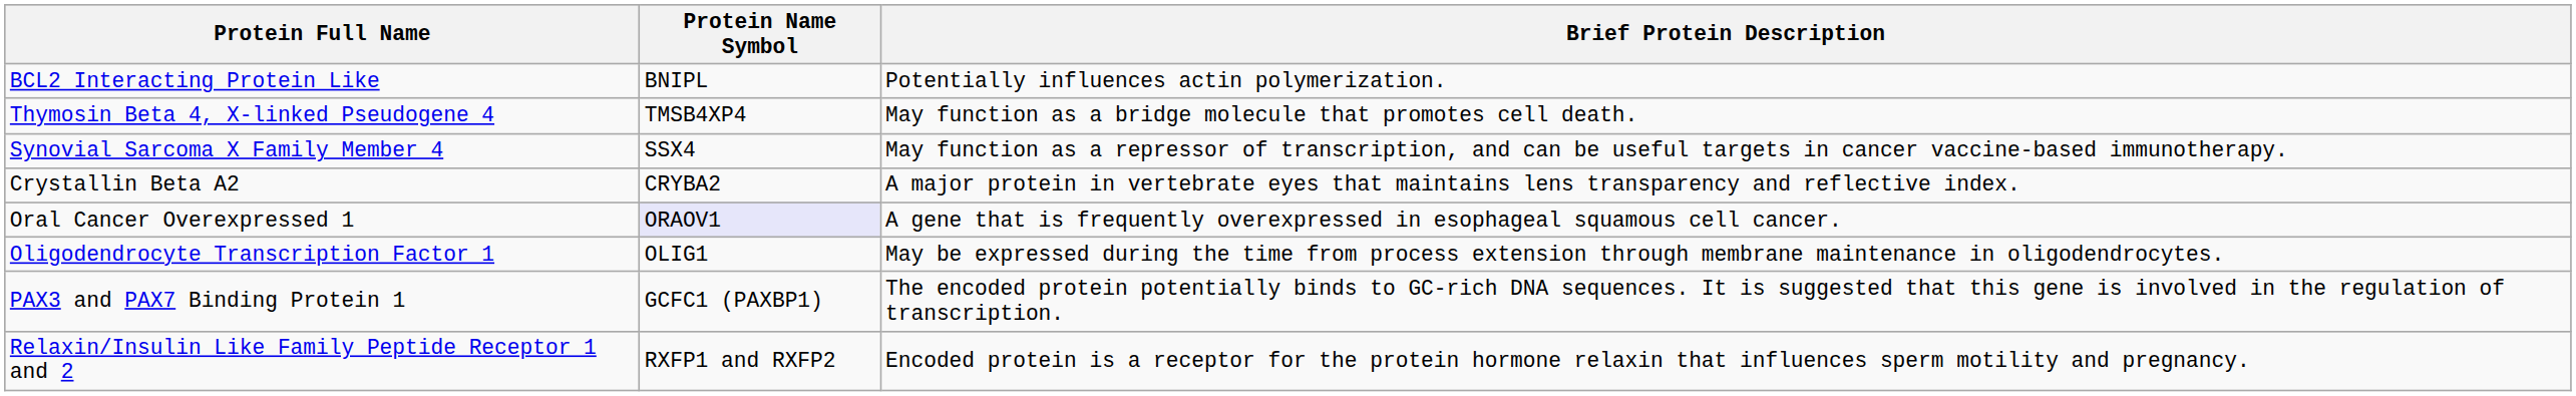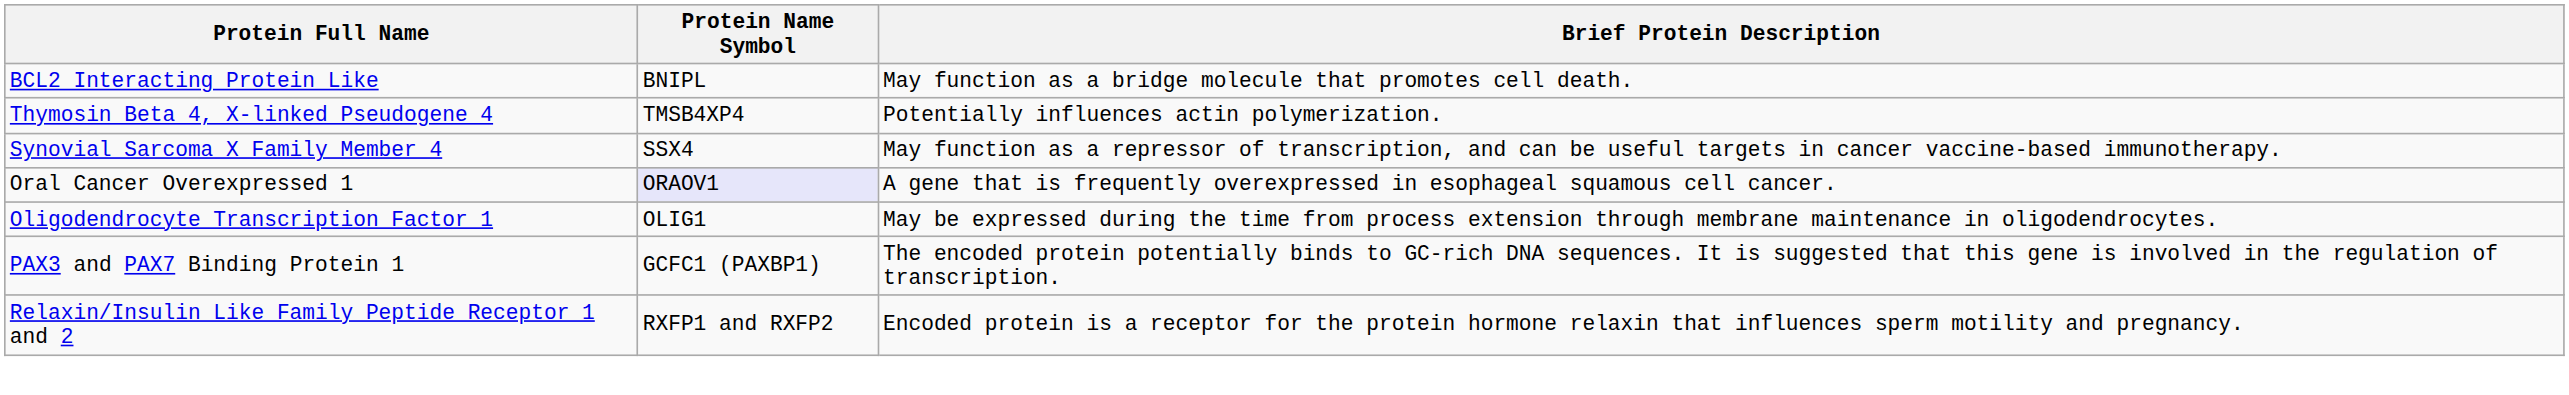BCL2 Interacting Protein Like | Brief Protein Description: Potentially influences actin polymerization. -> May function as a bridge molecule that promotes cell death.
Thymosin Beta 4, X-linked Pseudogene 4 | Brief Protein Description: May function as a bridge molecule that promotes cell death. -> Potentially influences actin polymerization.
- row: Crystallin Beta A2 | CRYBA2 | A major protein in vertebrate eyes that maintains lens transparency and reflective index.
